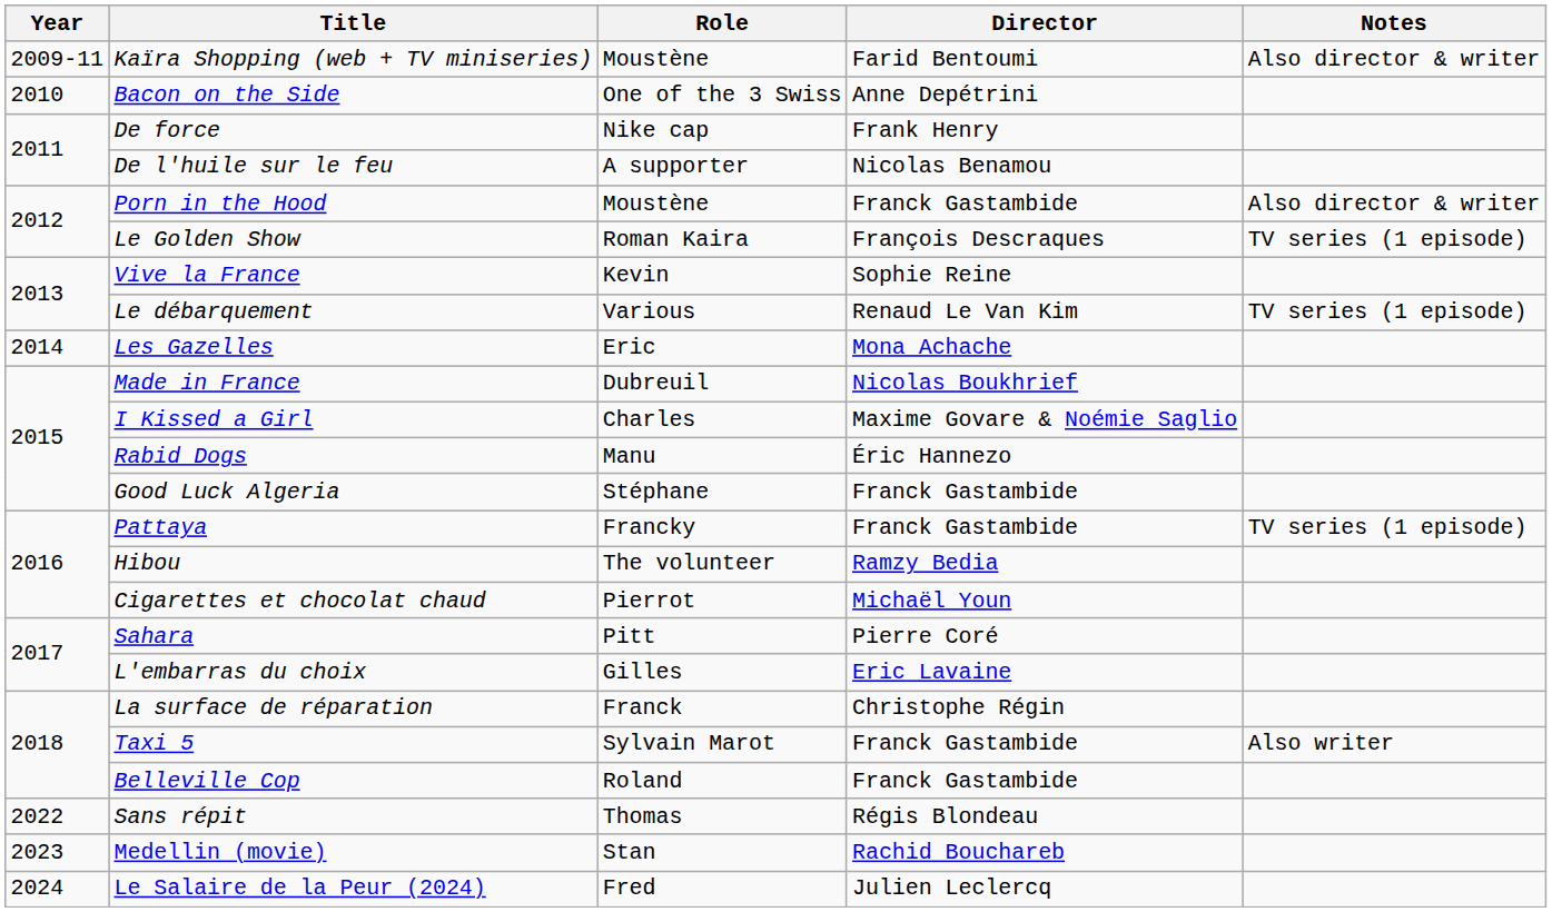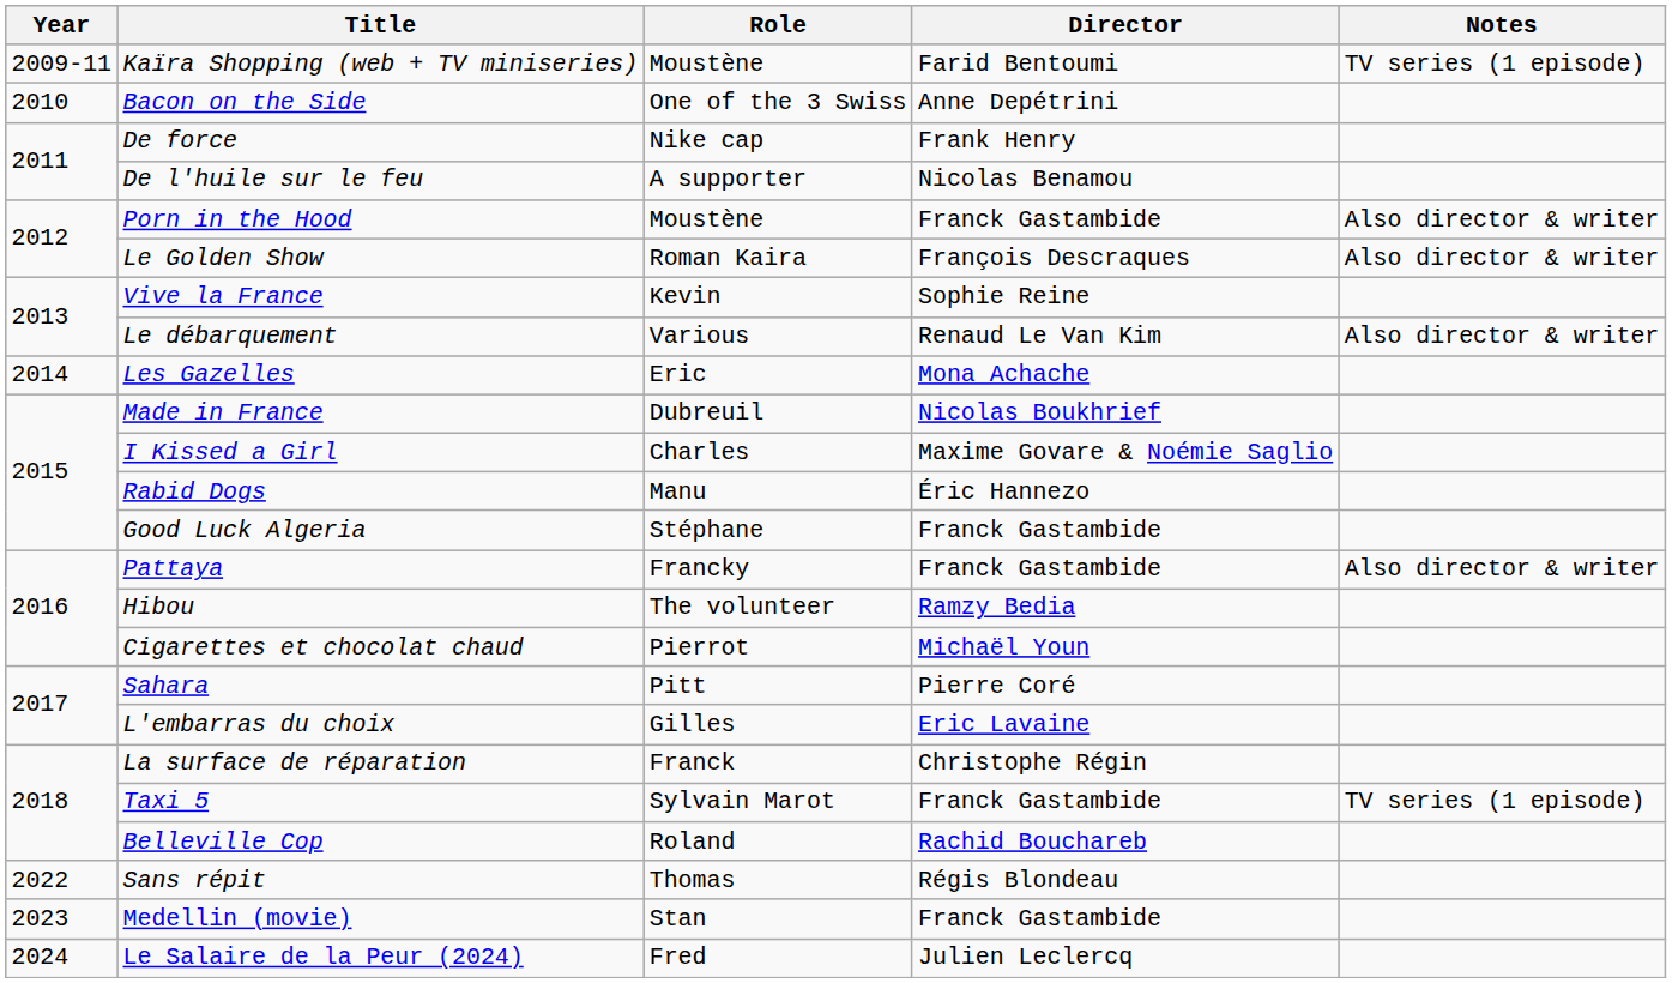Kaïra Shopping (web + TV miniseries) | Notes: Also director & writer -> TV series (1 episode)
Le Golden Show | Notes: TV series (1 episode) -> Also director & writer
Le débarquement | Notes: TV series (1 episode) -> Also director & writer
Pattaya | Notes: TV series (1 episode) -> Also director & writer
Taxi 5 | Notes: Also writer -> TV series (1 episode)
Belleville Cop | Director: Franck Gastambide -> Rachid Bouchareb
Medellin (movie) | Director: Rachid Bouchareb -> Franck Gastambide
